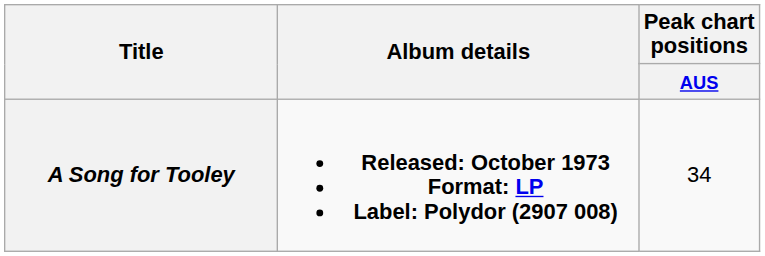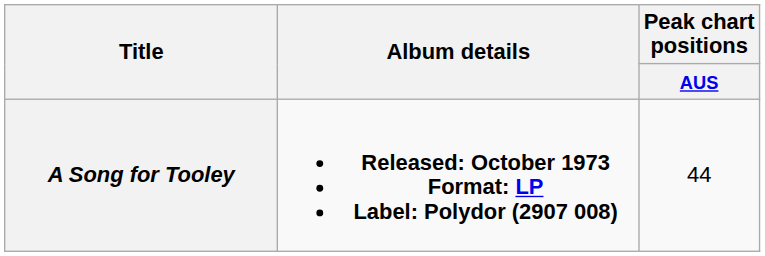A Song for Tooley | Peak chart positions / AUS: 34 -> 44
